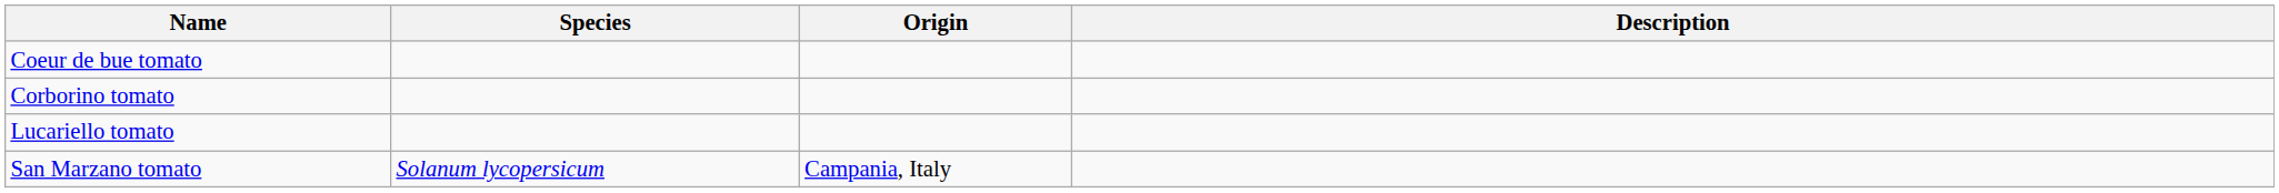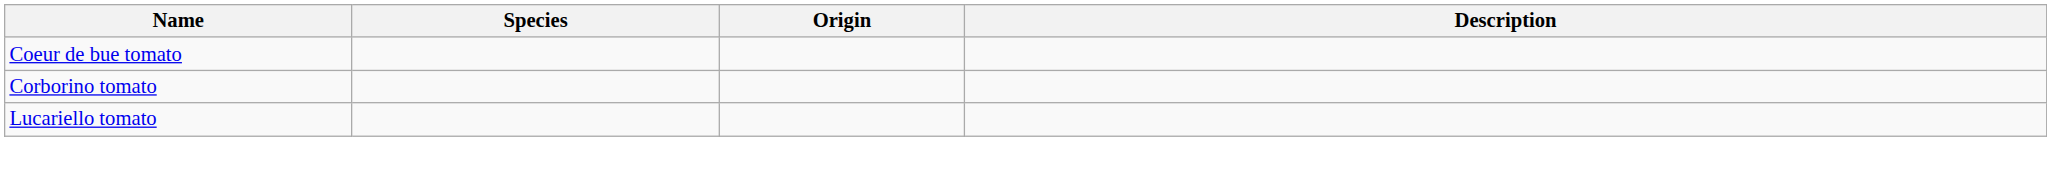- row: San Marzano tomato | Solanum lycopersicum | Campania, Italy
